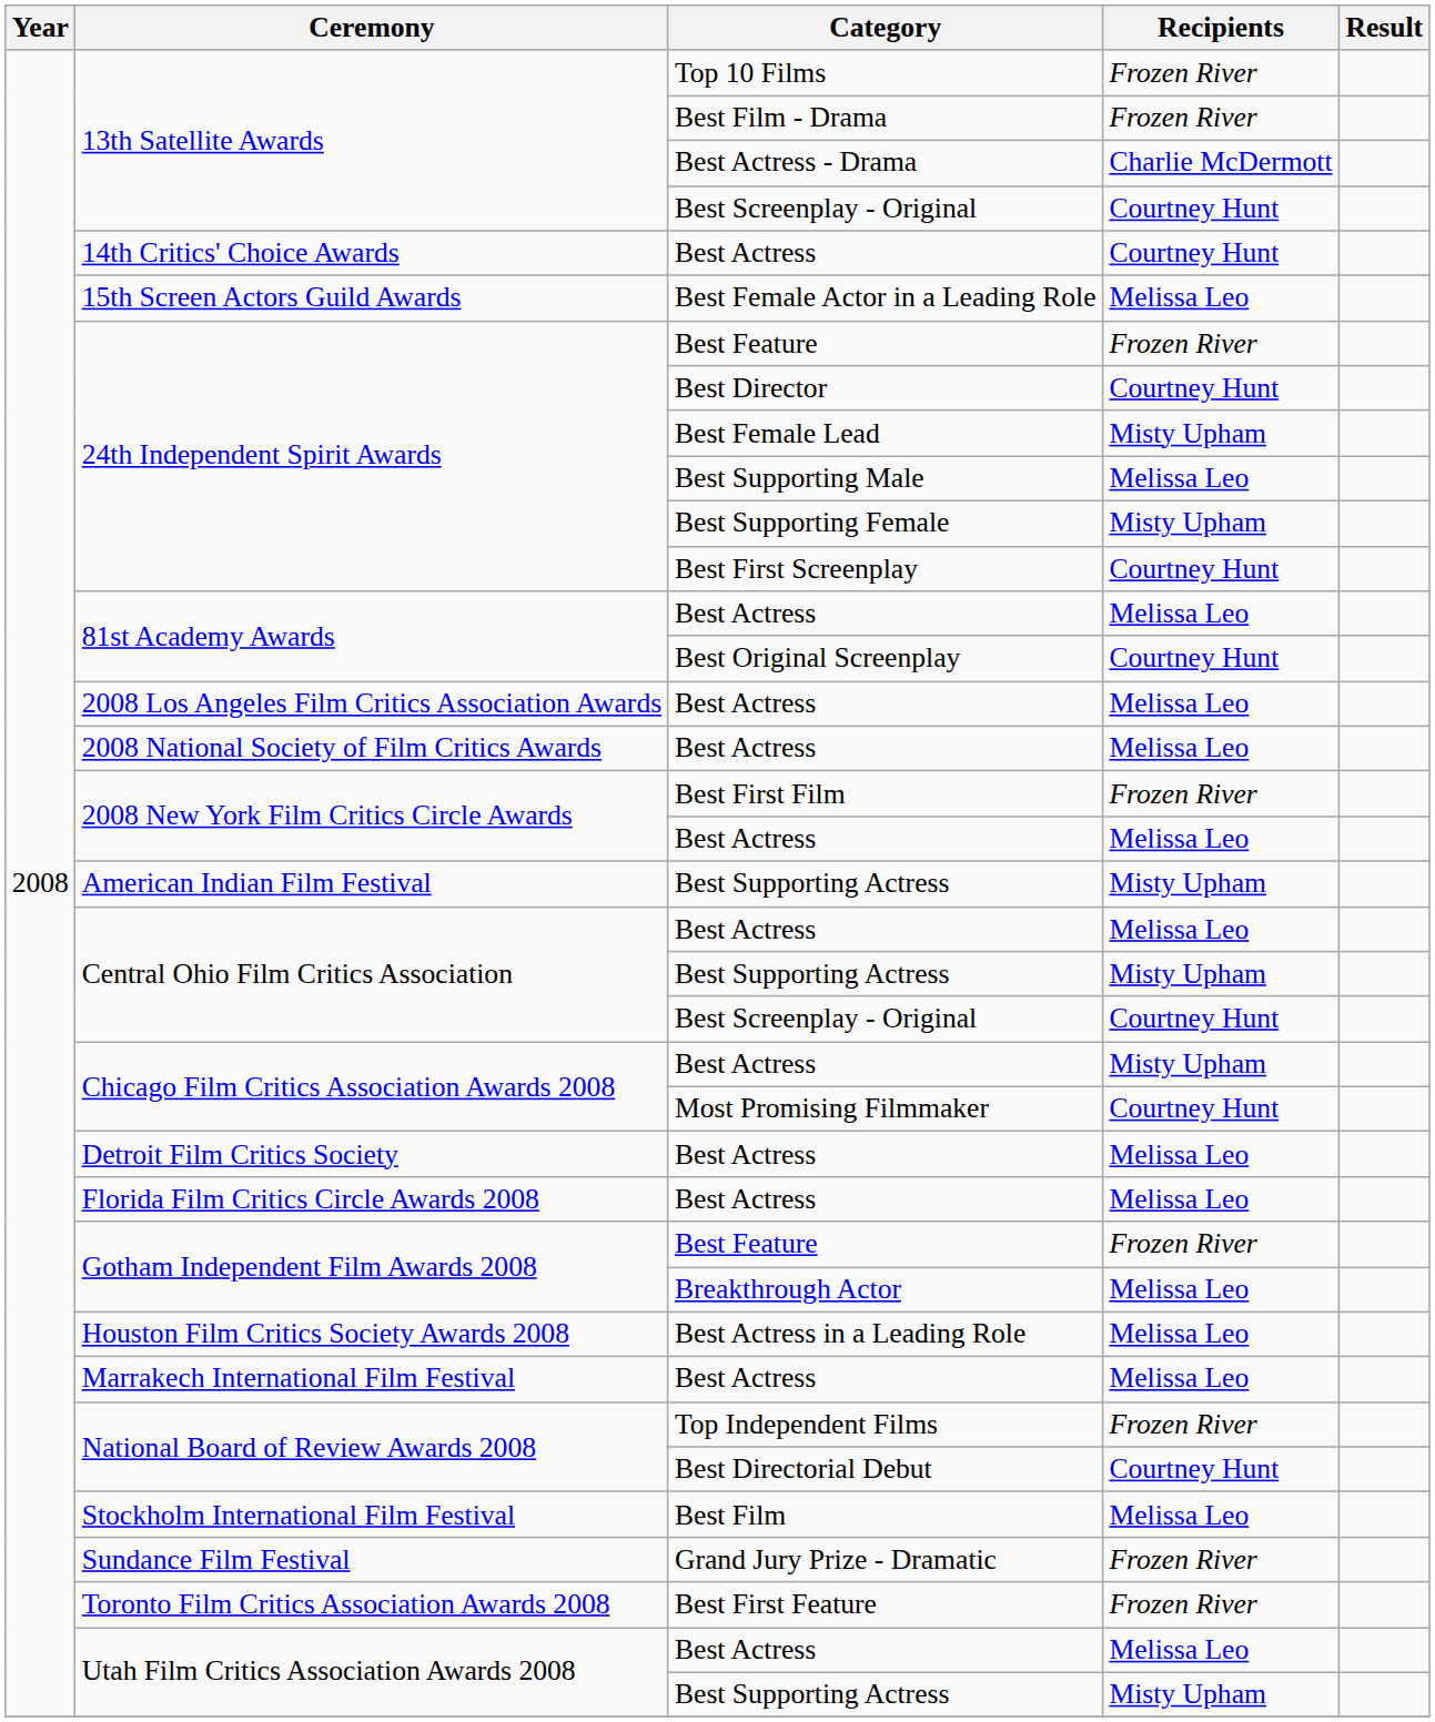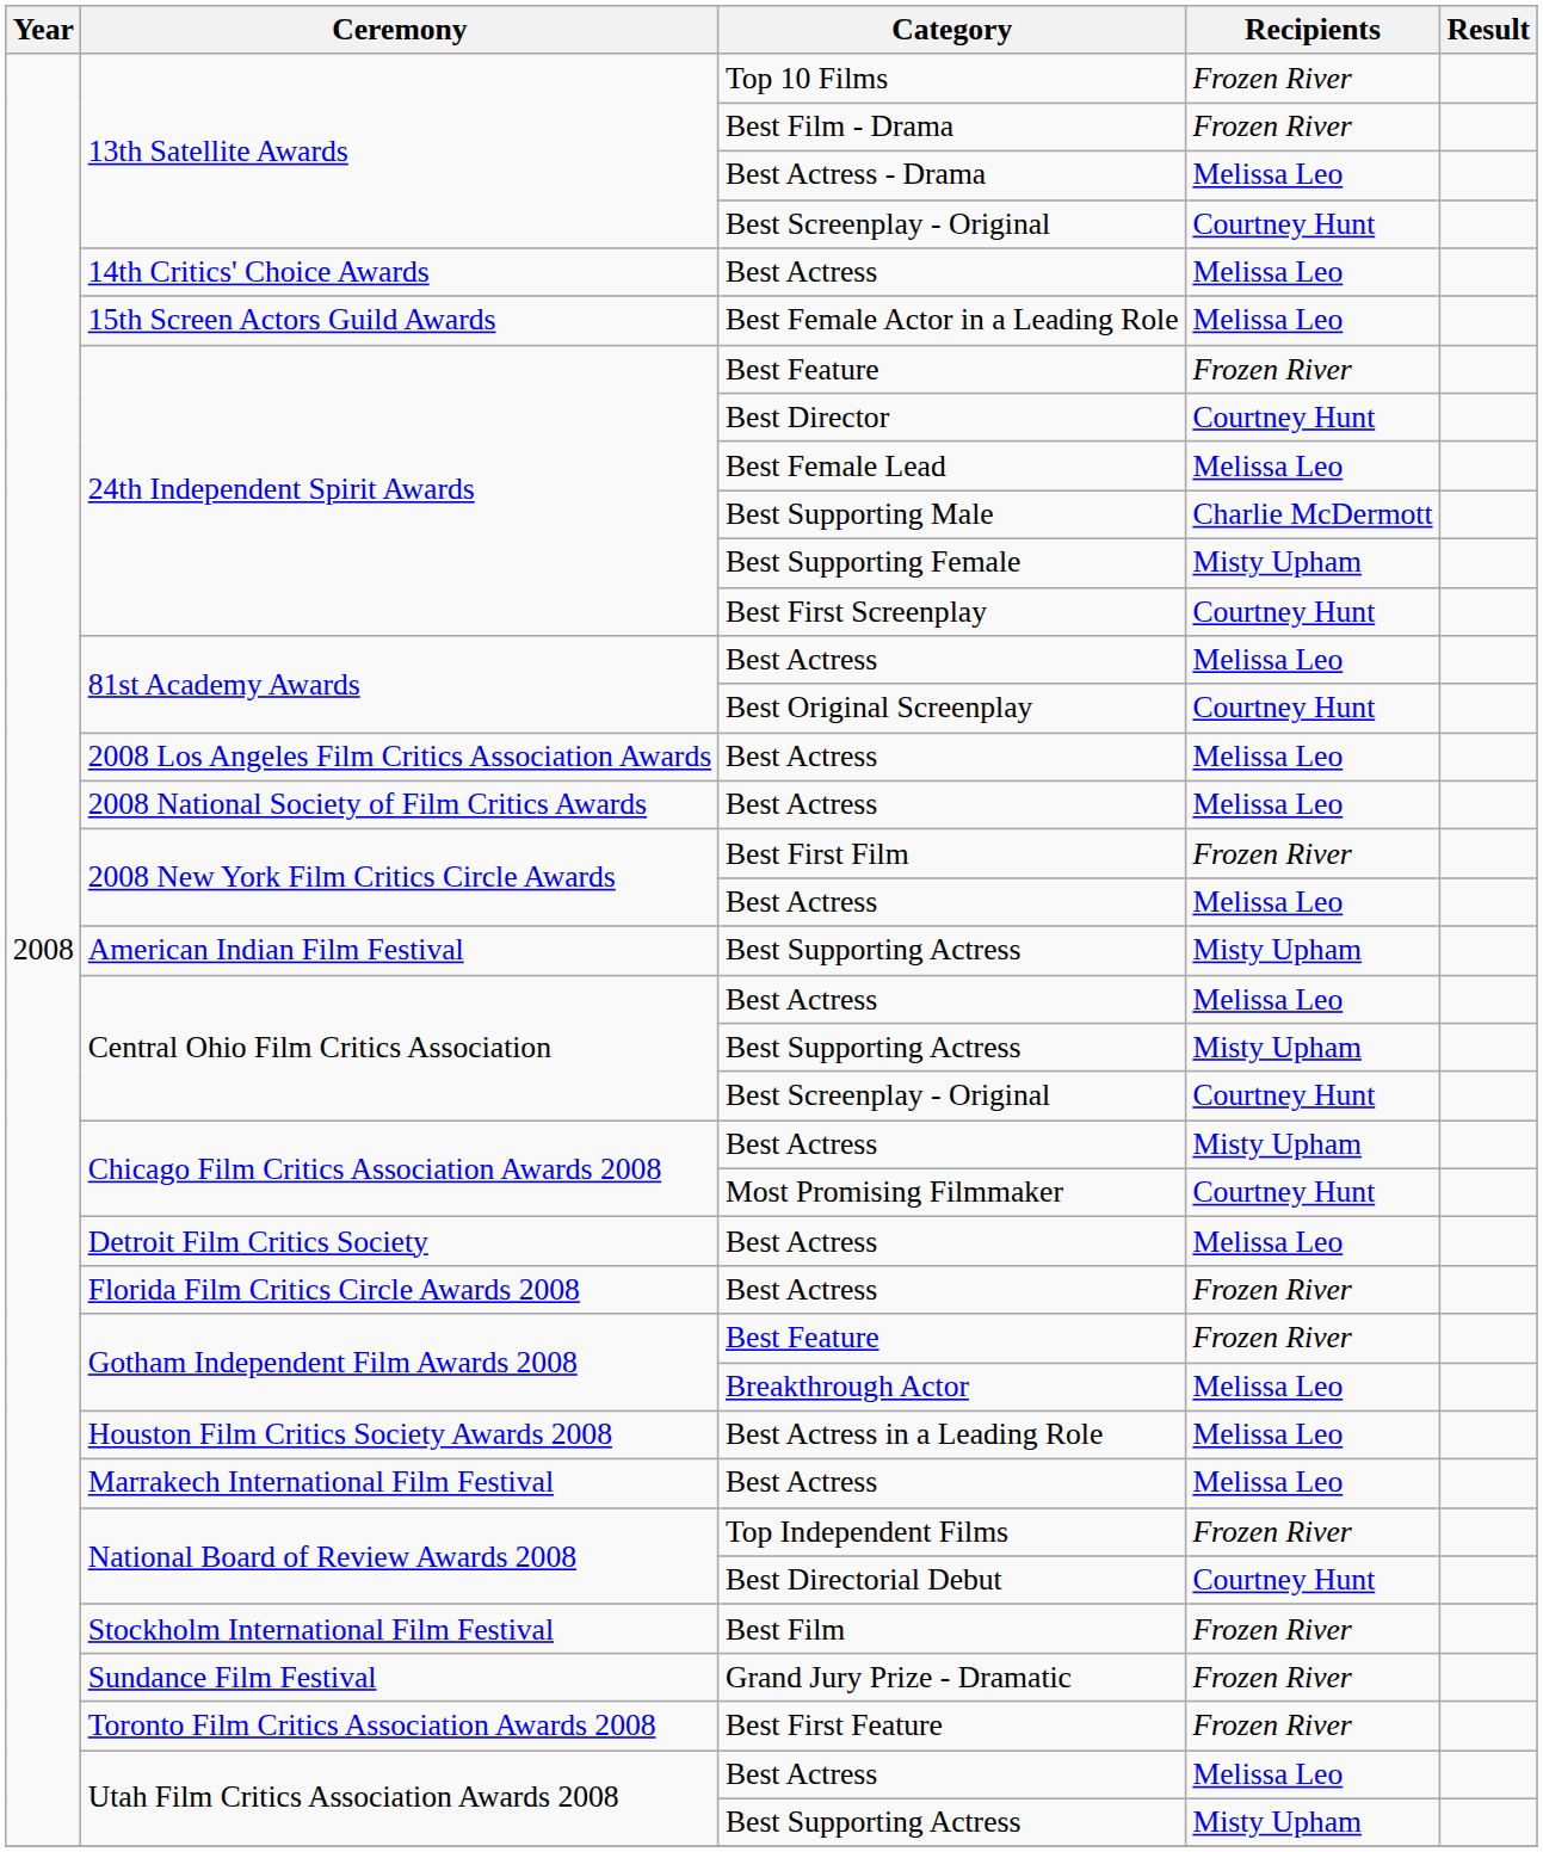Best Actress - Drama | Recipients: Charlie McDermott -> Melissa Leo
14th Critics' Choice Awards / Best Actress | Recipients: Courtney Hunt -> Melissa Leo
Best Female Lead | Recipients: Misty Upham -> Melissa Leo
Best Supporting Male | Recipients: Melissa Leo -> Charlie McDermott
Florida Film Critics Circle Awards 2008 / Best Actress | Recipients: Melissa Leo -> Frozen River
Best Film | Recipients: Melissa Leo -> Frozen River
